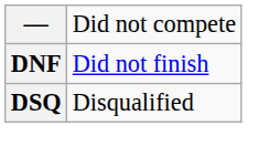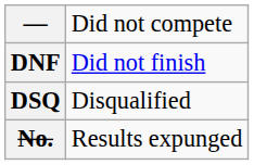+ row: No. | Results expunged
